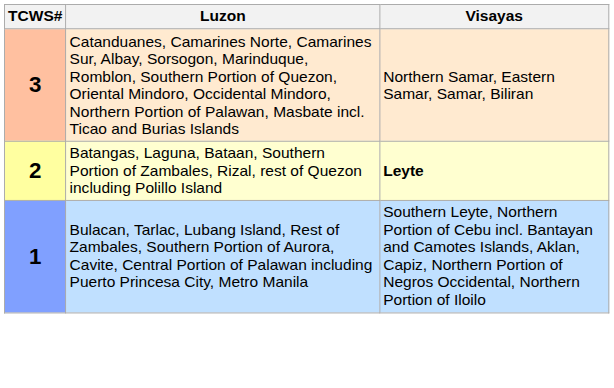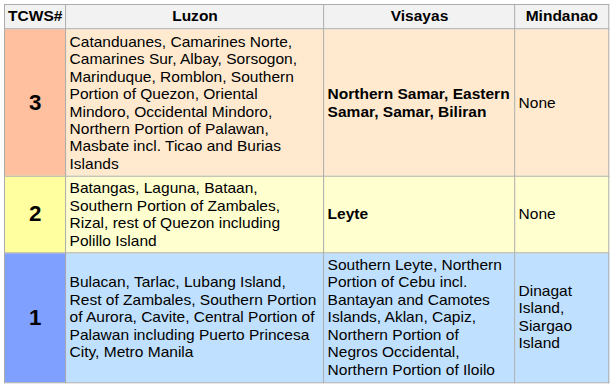+ column: Mindanao | None | None | Dinagat Island, Siargao Island
3 | Visayas: normal -> bold
